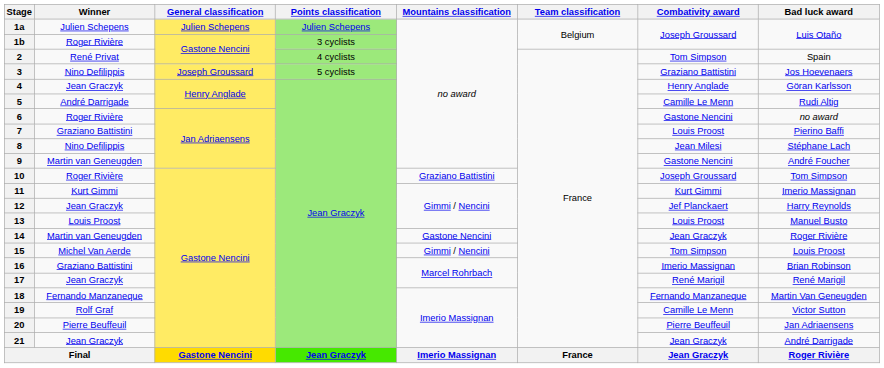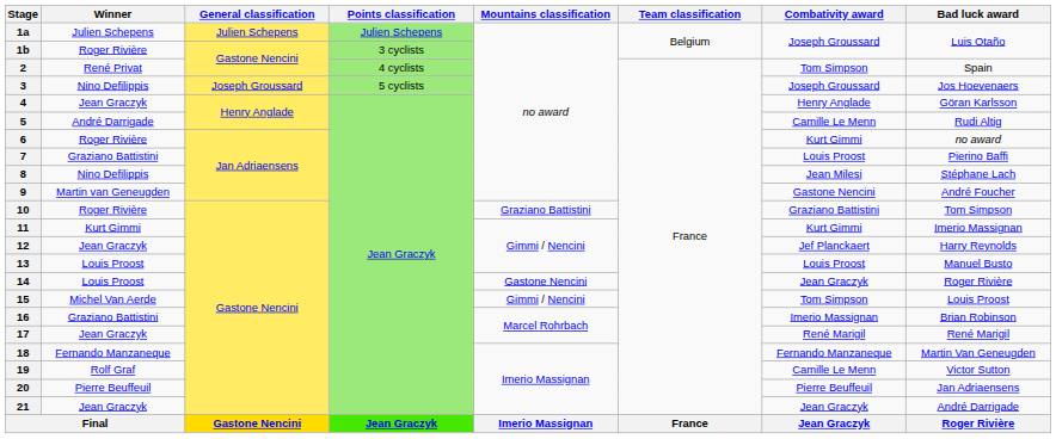3 | Combativity award: Graziano Battistini -> Joseph Groussard
6 | Combativity award: Gastone Nencini -> Kurt Gimmi
10 | Combativity award: Joseph Groussard -> Graziano Battistini
14 | Winner: Martin van Geneugden -> Louis Proost
